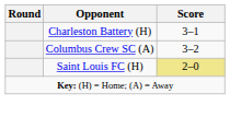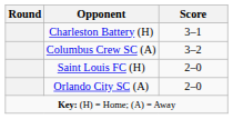Saint Louis FC (H) | Score: khaki background -> no background
+ row: Orlando City SC (A) | 2–0
